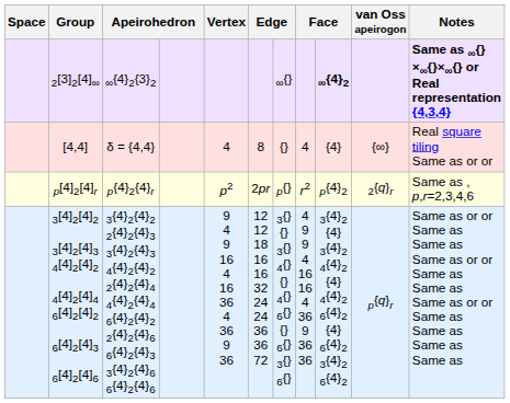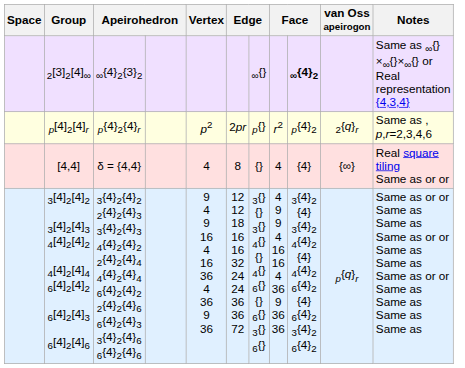2[3]2[4]∞ | Notes: bold -> normal
rows swapped: p[4]2[4]r <-> [4,4]
